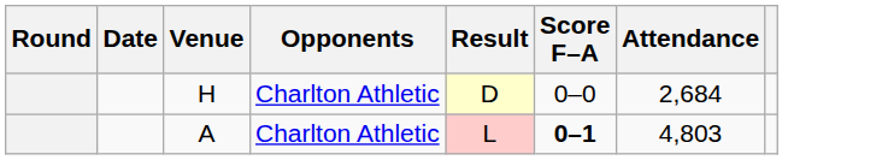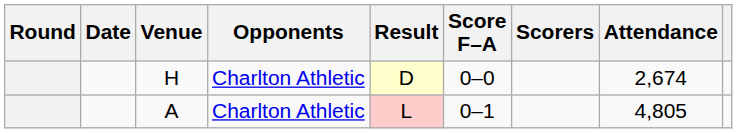+ column: Scorers
H | Attendance: 2,684 -> 2,674
A | Score F–A: bold -> normal
A | Attendance: 4,803 -> 4,805
